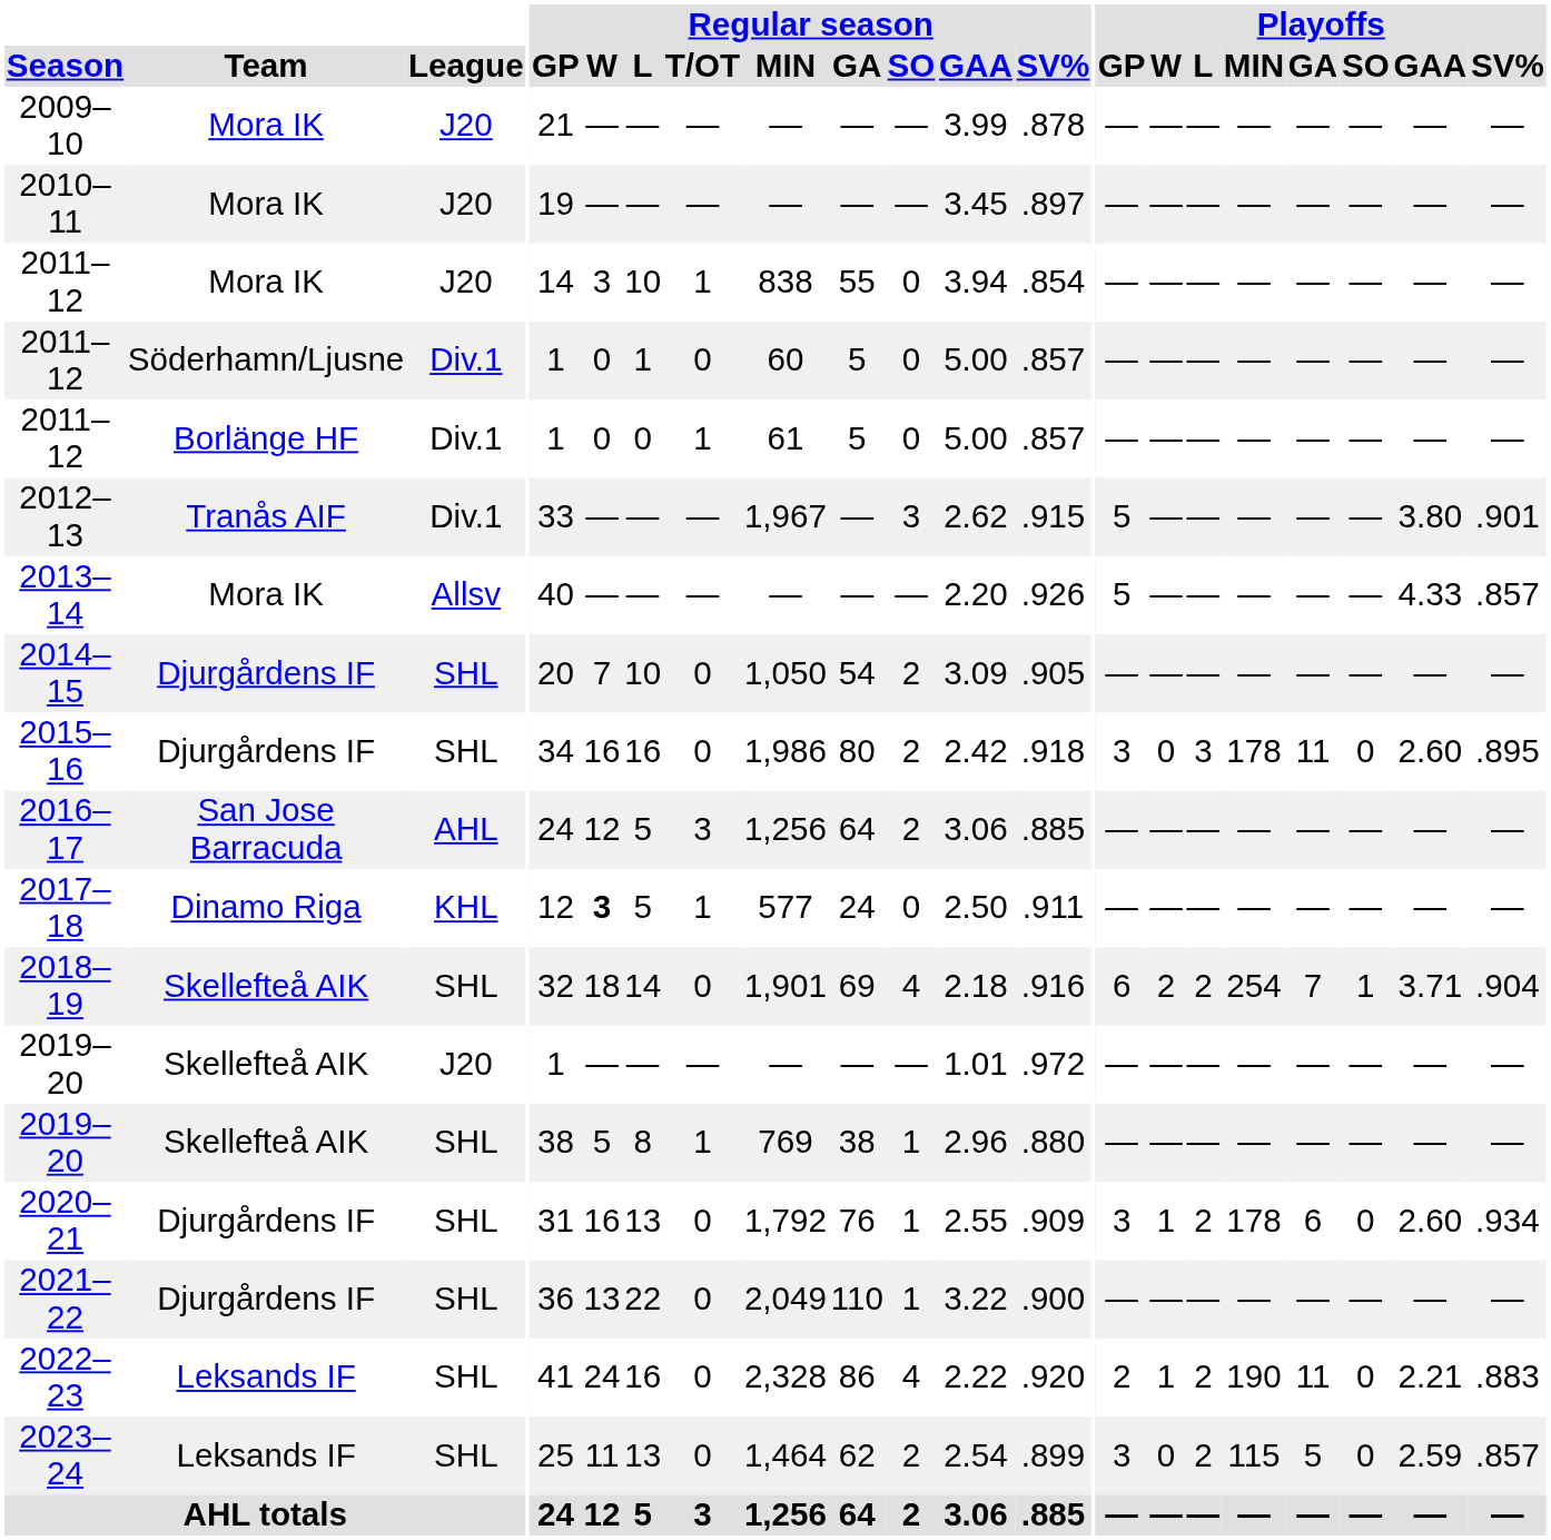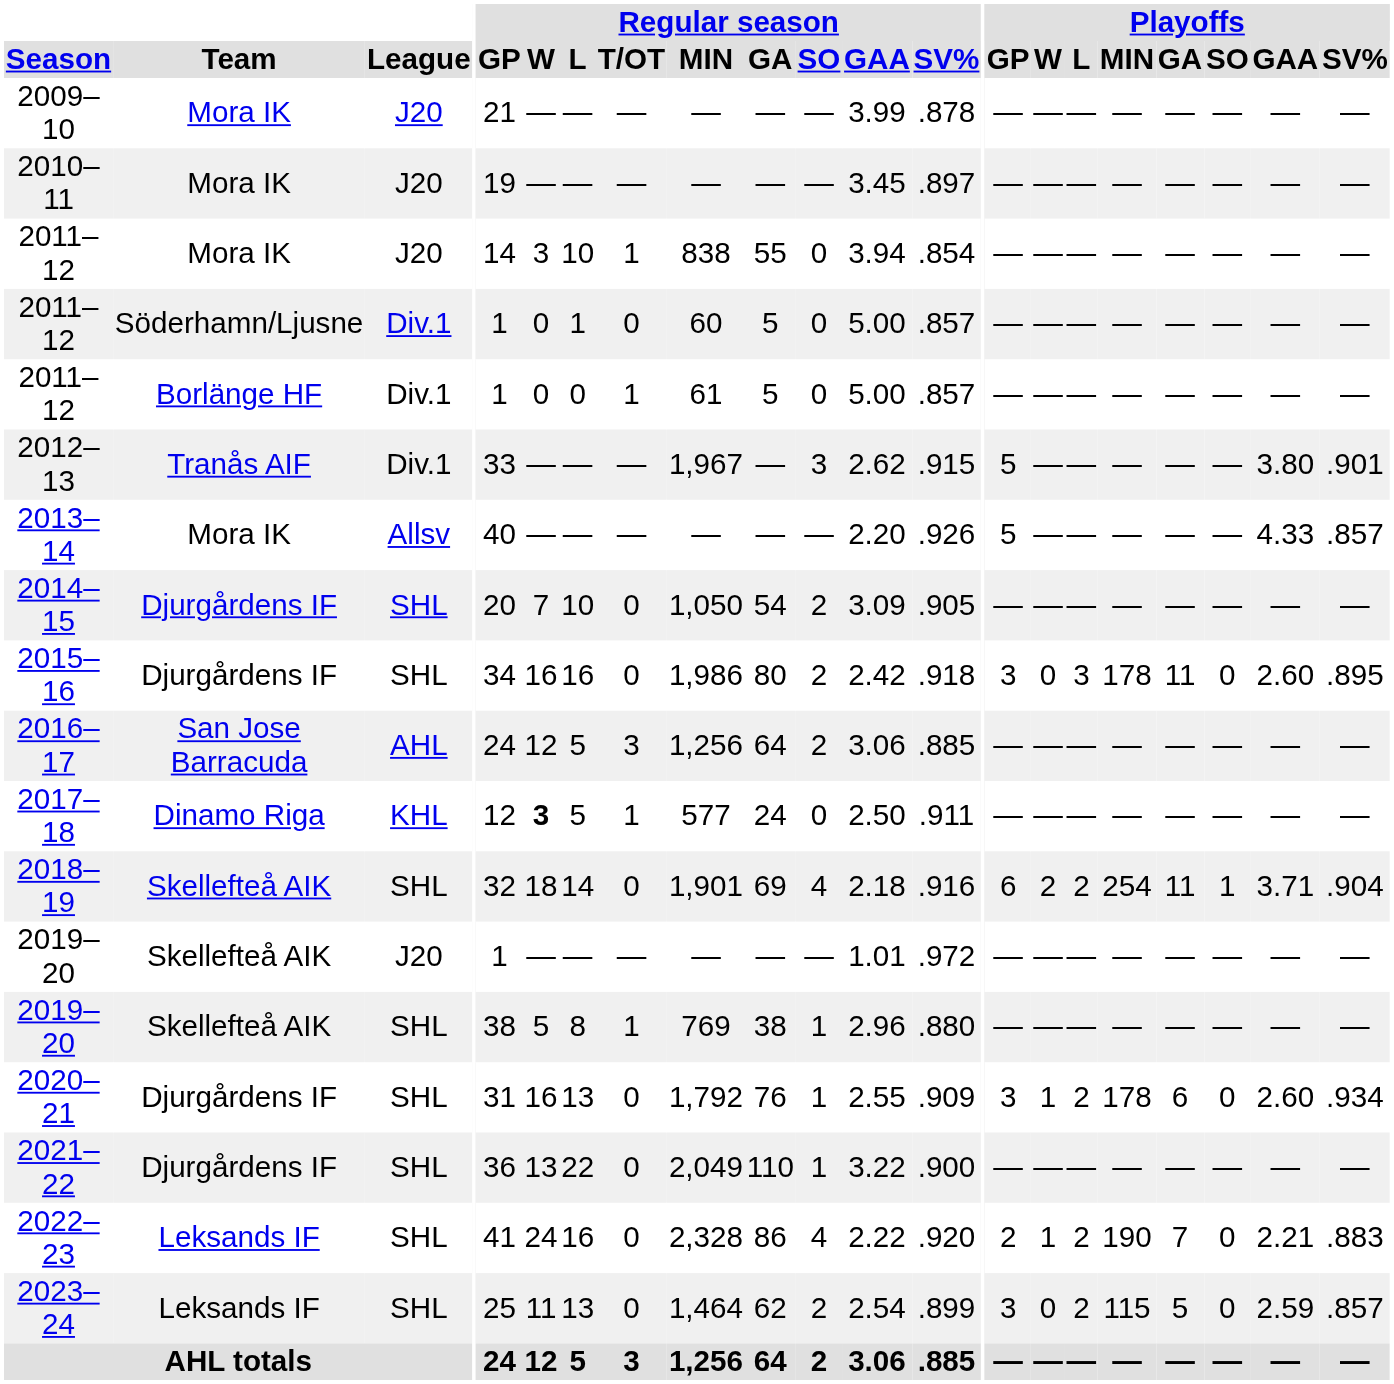2018–19 | Playoffs / GA: 7 -> 11
2022–23 | Playoffs / GA: 11 -> 7
